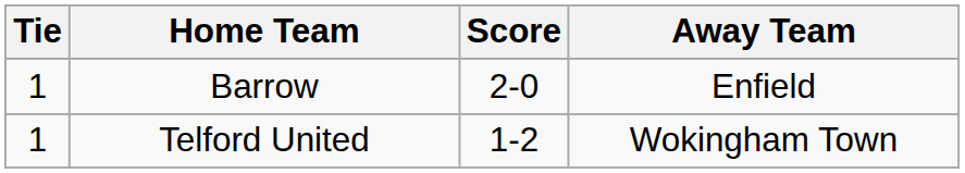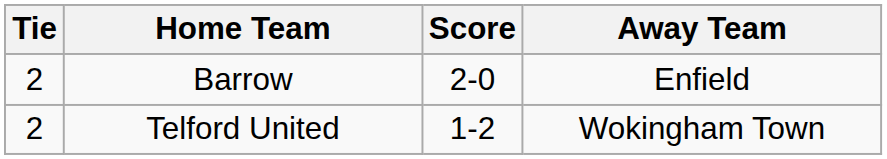Barrow | Tie: 1 -> 2
Telford United | Tie: 1 -> 2
